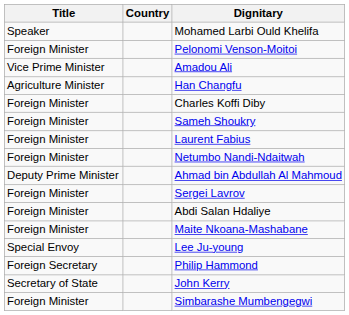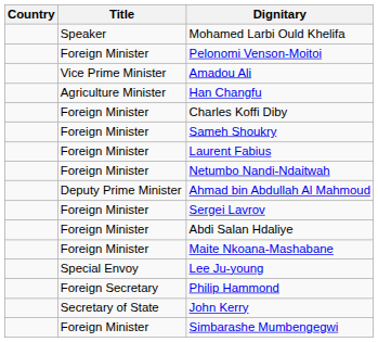columns swapped: Country <-> Title
